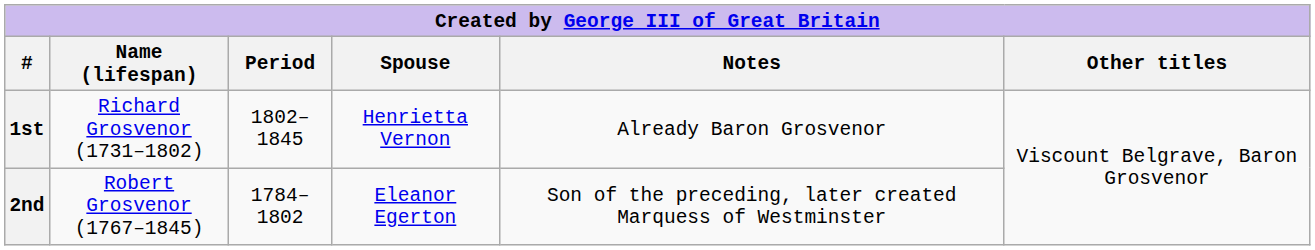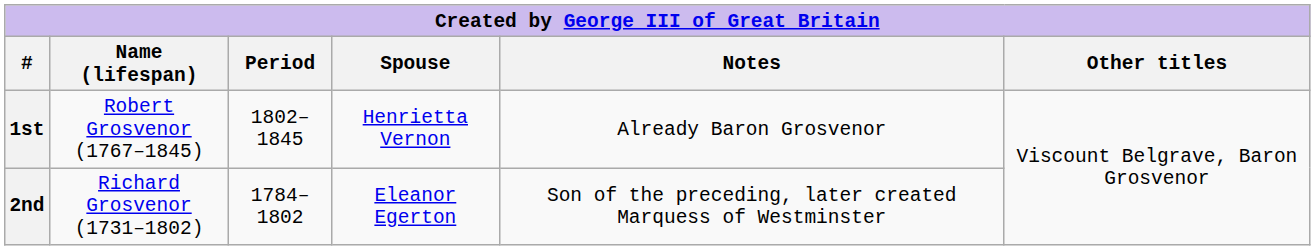1st | Name (lifespan): Richard Grosvenor (1731–1802) -> Robert Grosvenor (1767–1845)
2nd | Name (lifespan): Robert Grosvenor (1767–1845) -> Richard Grosvenor (1731–1802)
